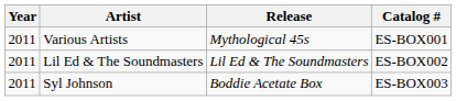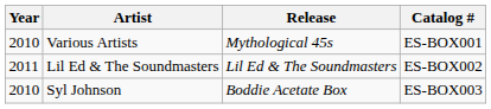Various Artists | Year: 2011 -> 2010
Syl Johnson | Year: 2011 -> 2010
